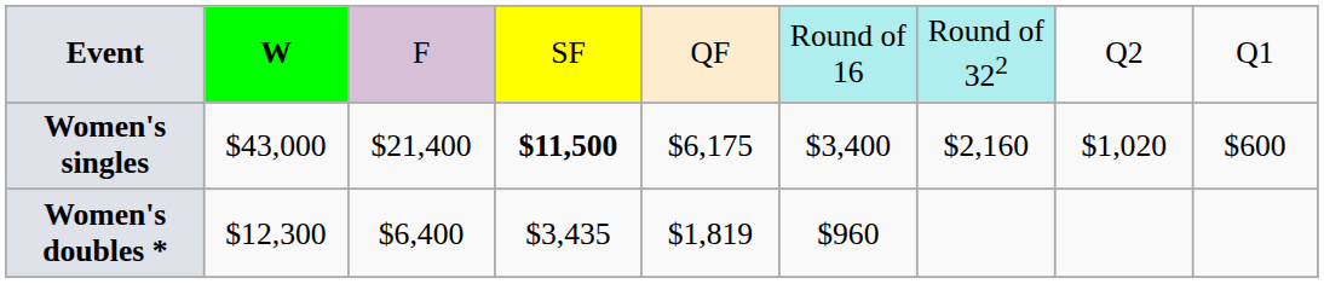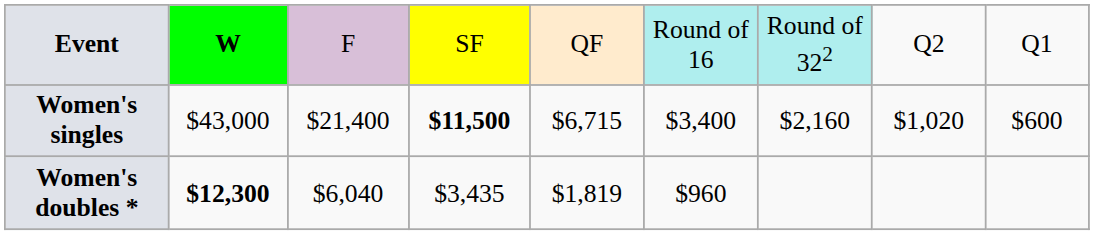Women's singles | column 5: $6,175 -> $6,715
Women's doubles * | column 2: normal -> bold
Women's doubles * | column 3: $6,400 -> $6,040
